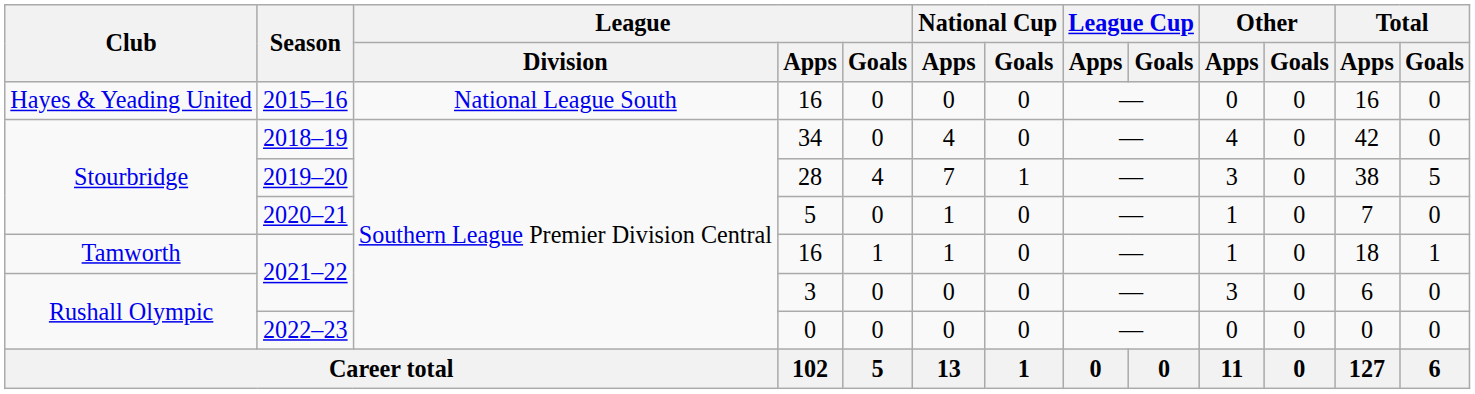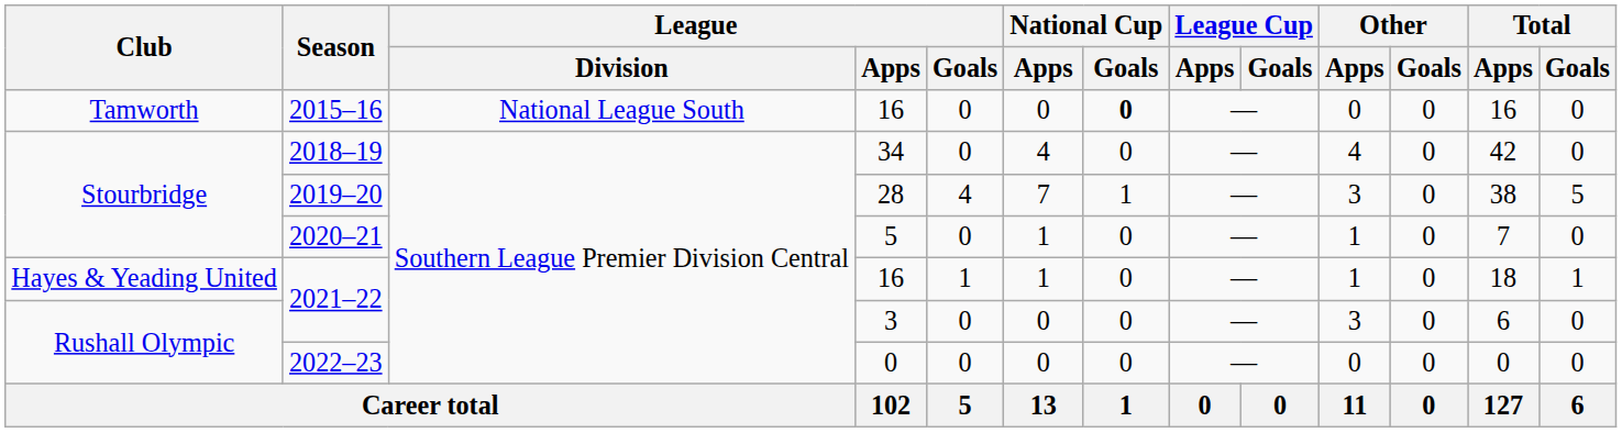2015–16 | Club: Hayes & Yeading United -> Tamworth
2015–16 | National Cup / Goals: normal -> bold
2021–22 / 16 | Club: Tamworth -> Hayes & Yeading United
